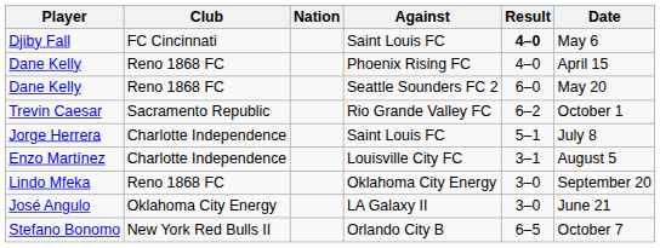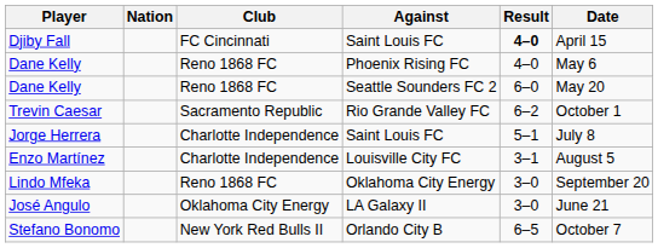columns swapped: Nation <-> Club
Djiby Fall | Date: May 6 -> April 15
Dane Kelly / Phoenix Rising FC | Date: April 15 -> May 6
